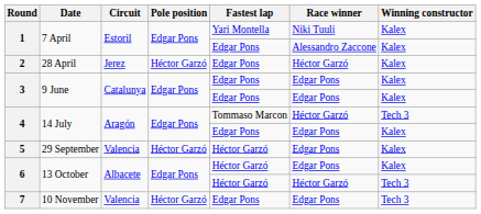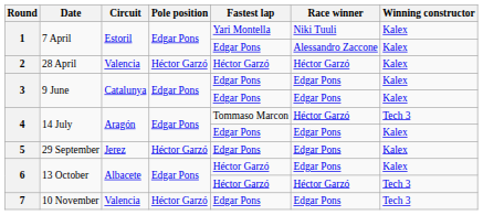2 | Circuit: Jerez -> Valencia
2 | Fastest lap: Edgar Pons -> Héctor Garzó
5 | Circuit: Valencia -> Jerez
5 | Fastest lap: Héctor Garzó -> Edgar Pons
